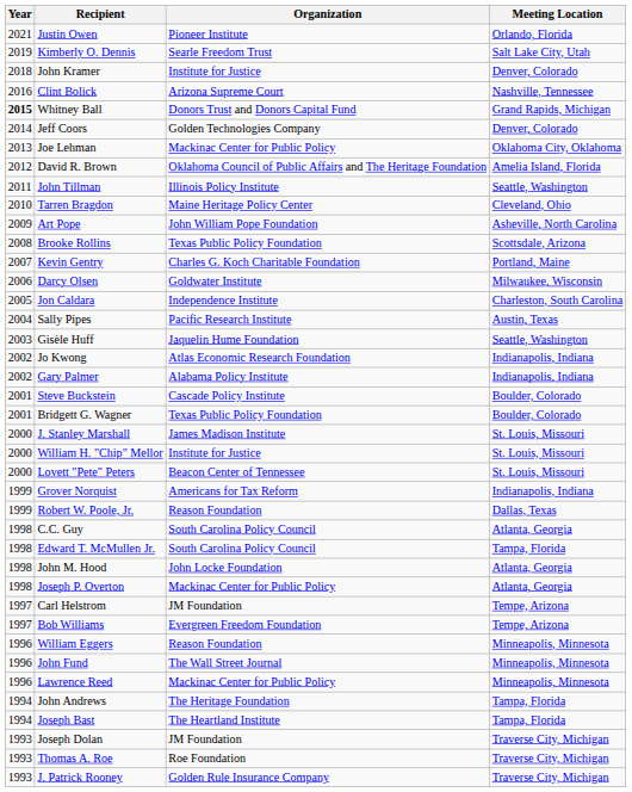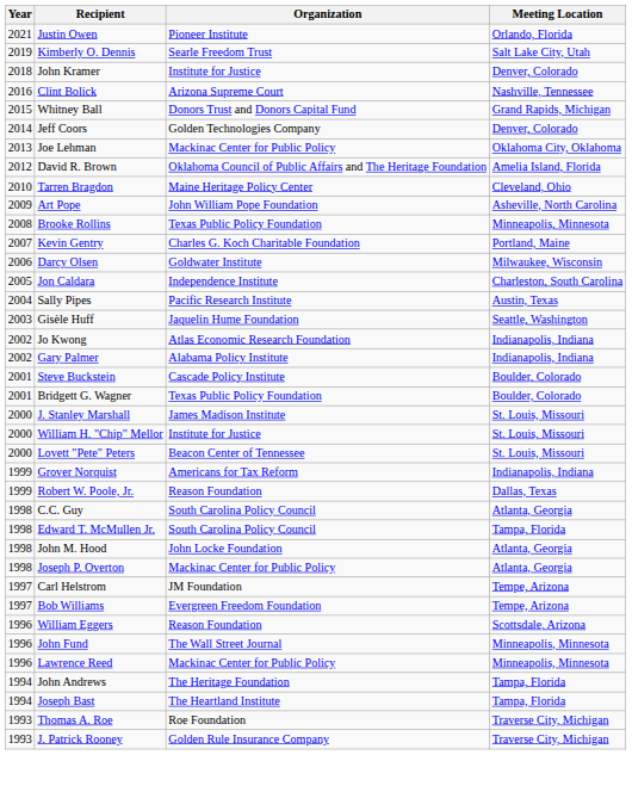Whitney Ball | Year: bold -> normal
- row: 2011 | John Tillman | Illinois Policy Institute | Seattle, Washington
Brooke Rollins | Meeting Location: Scottsdale, Arizona -> Minneapolis, Minnesota
William Eggers | Meeting Location: Minneapolis, Minnesota -> Scottsdale, Arizona
- row: 1993 | Joseph Dolan | JM Foundation | Traverse City, Michigan
